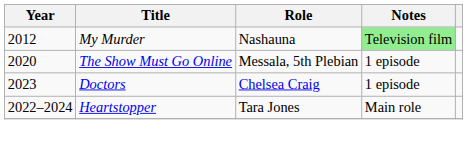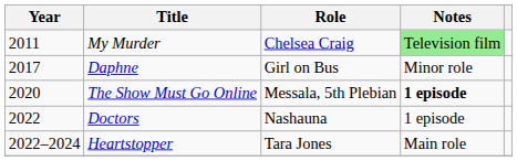My Murder | Year: 2012 -> 2011
My Murder | Role: Nashauna -> Chelsea Craig
+ row: 2017 | Daphne | Girl on Bus | Minor role
The Show Must Go Online | Notes: normal -> bold
Doctors | Year: 2023 -> 2022
Doctors | Role: Chelsea Craig -> Nashauna
